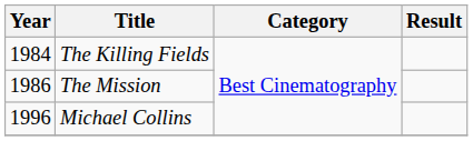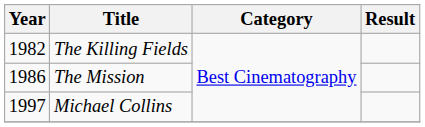The Killing Fields | Year: 1984 -> 1982
Michael Collins | Year: 1996 -> 1997
